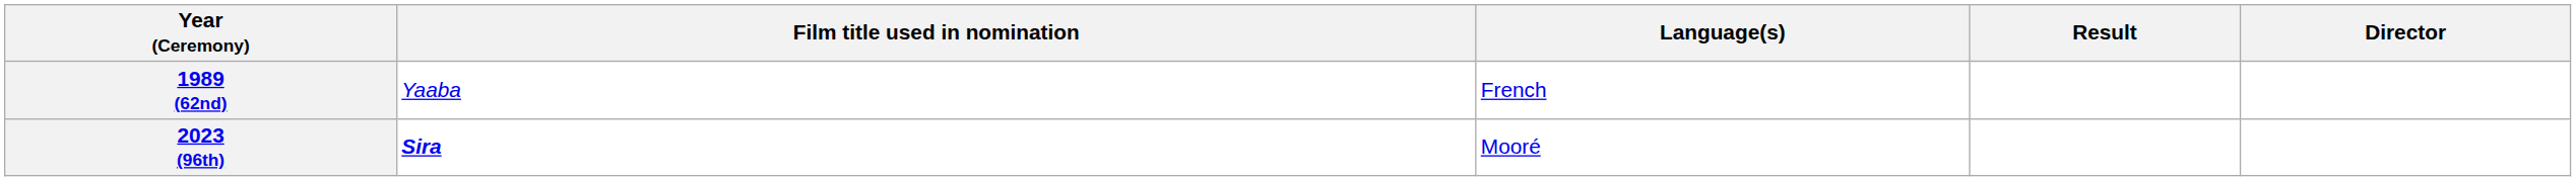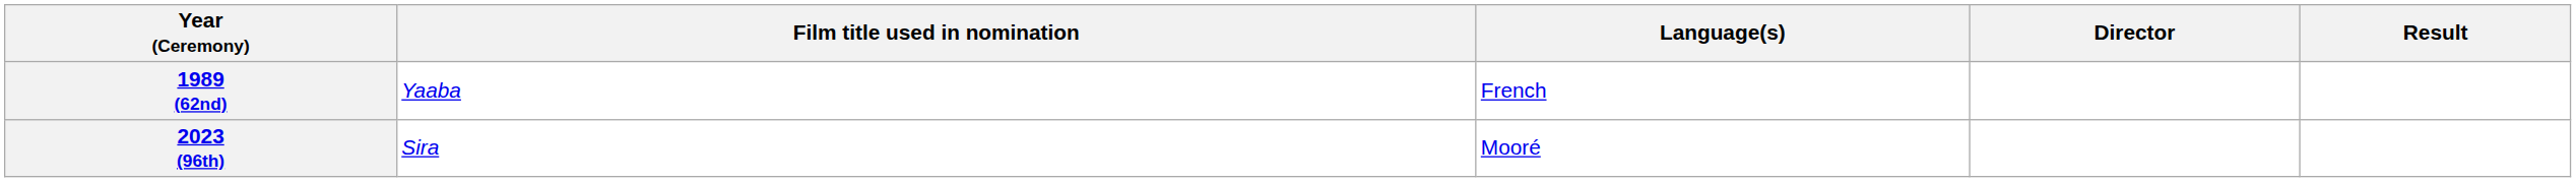columns swapped: Director <-> Result
2023 (96th) | Film title used in nomination: bold -> normal
